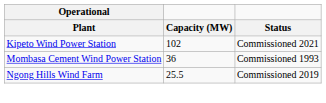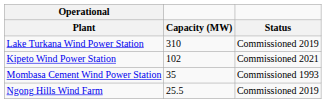+ row: Lake Turkana Wind Power Station | 310 | Commissioned 2019
Mombasa Cement Wind Power Station | Capacity (MW): 36 -> 35
